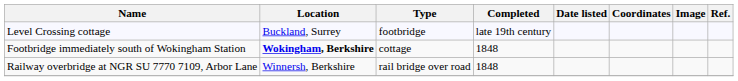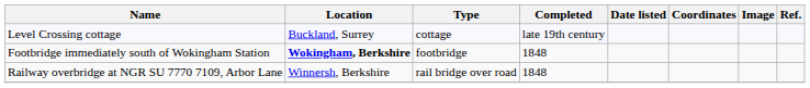Level Crossing cottage | Type: footbridge -> cottage
Footbridge immediately south of Wokingham Station | Type: cottage -> footbridge
